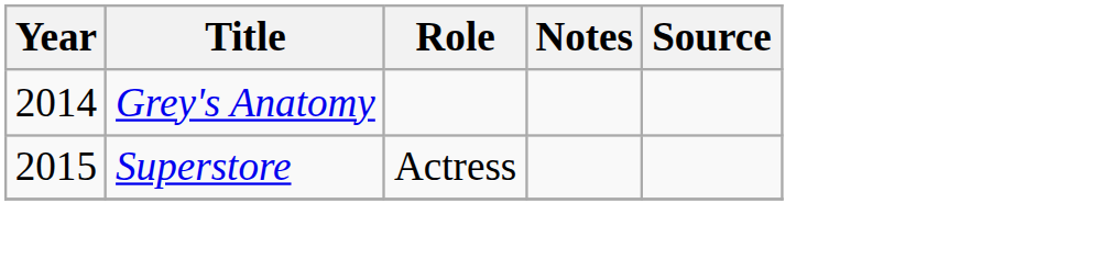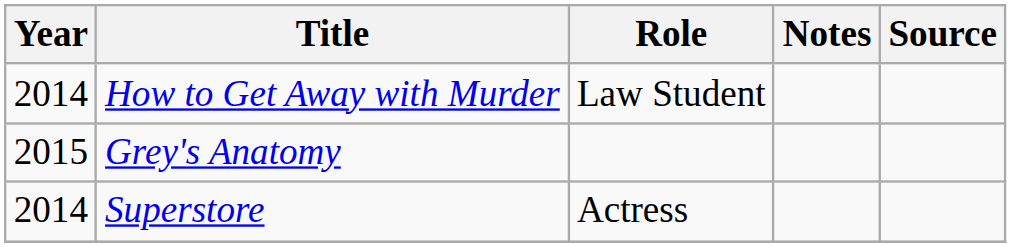+ row: 2014 | How to Get Away with Murder | Law Student
Grey's Anatomy | Year: 2014 -> 2015
Superstore | Year: 2015 -> 2014
